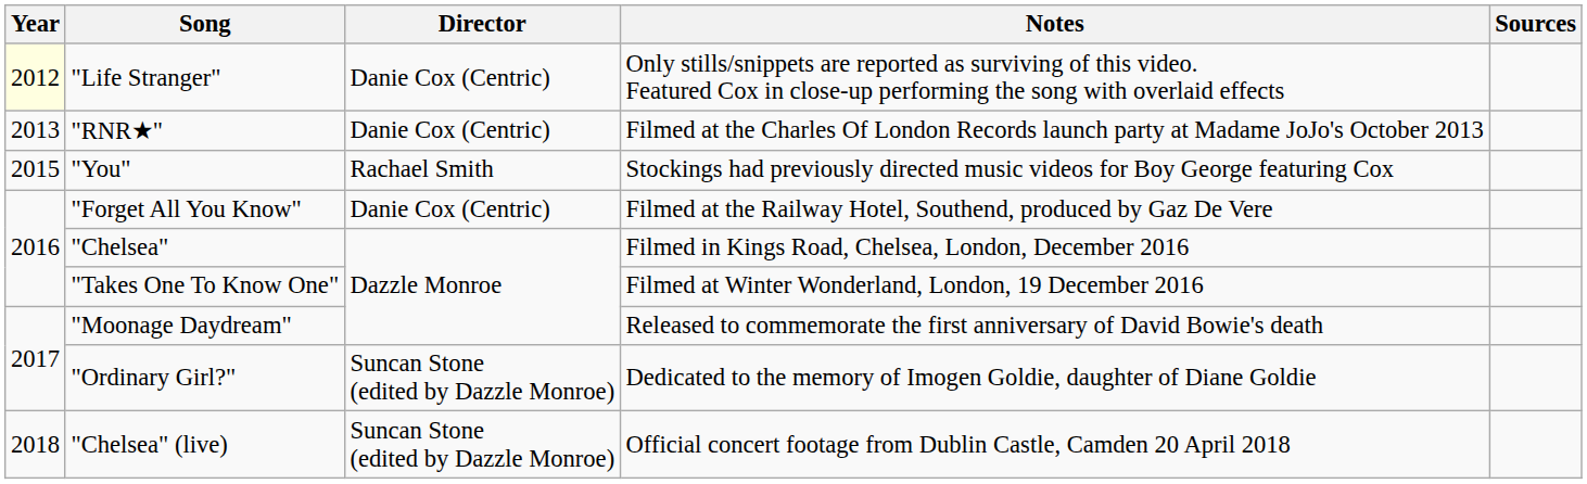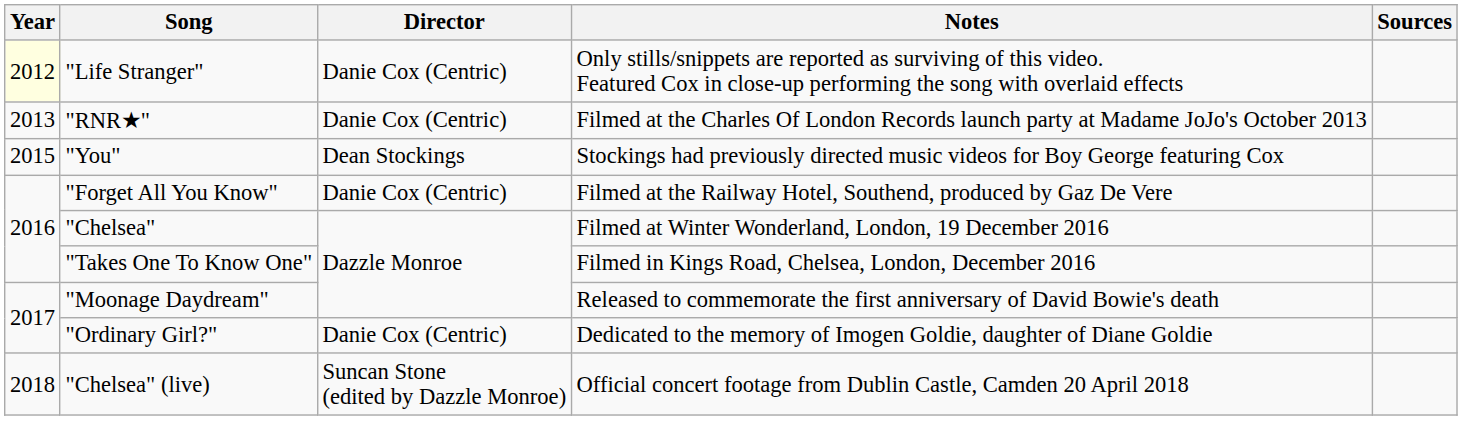"You" | Director: Rachael Smith -> Dean Stockings
"Chelsea" | Notes: Filmed in Kings Road, Chelsea, London, December 2016 -> Filmed at Winter Wonderland, London, 19 December 2016
"Takes One To Know One" | Notes: Filmed at Winter Wonderland, London, 19 December 2016 -> Filmed in Kings Road, Chelsea, London, December 2016
"Ordinary Girl?" | Director: Suncan Stone (edited by Dazzle Monroe) -> Danie Cox (Centric)
